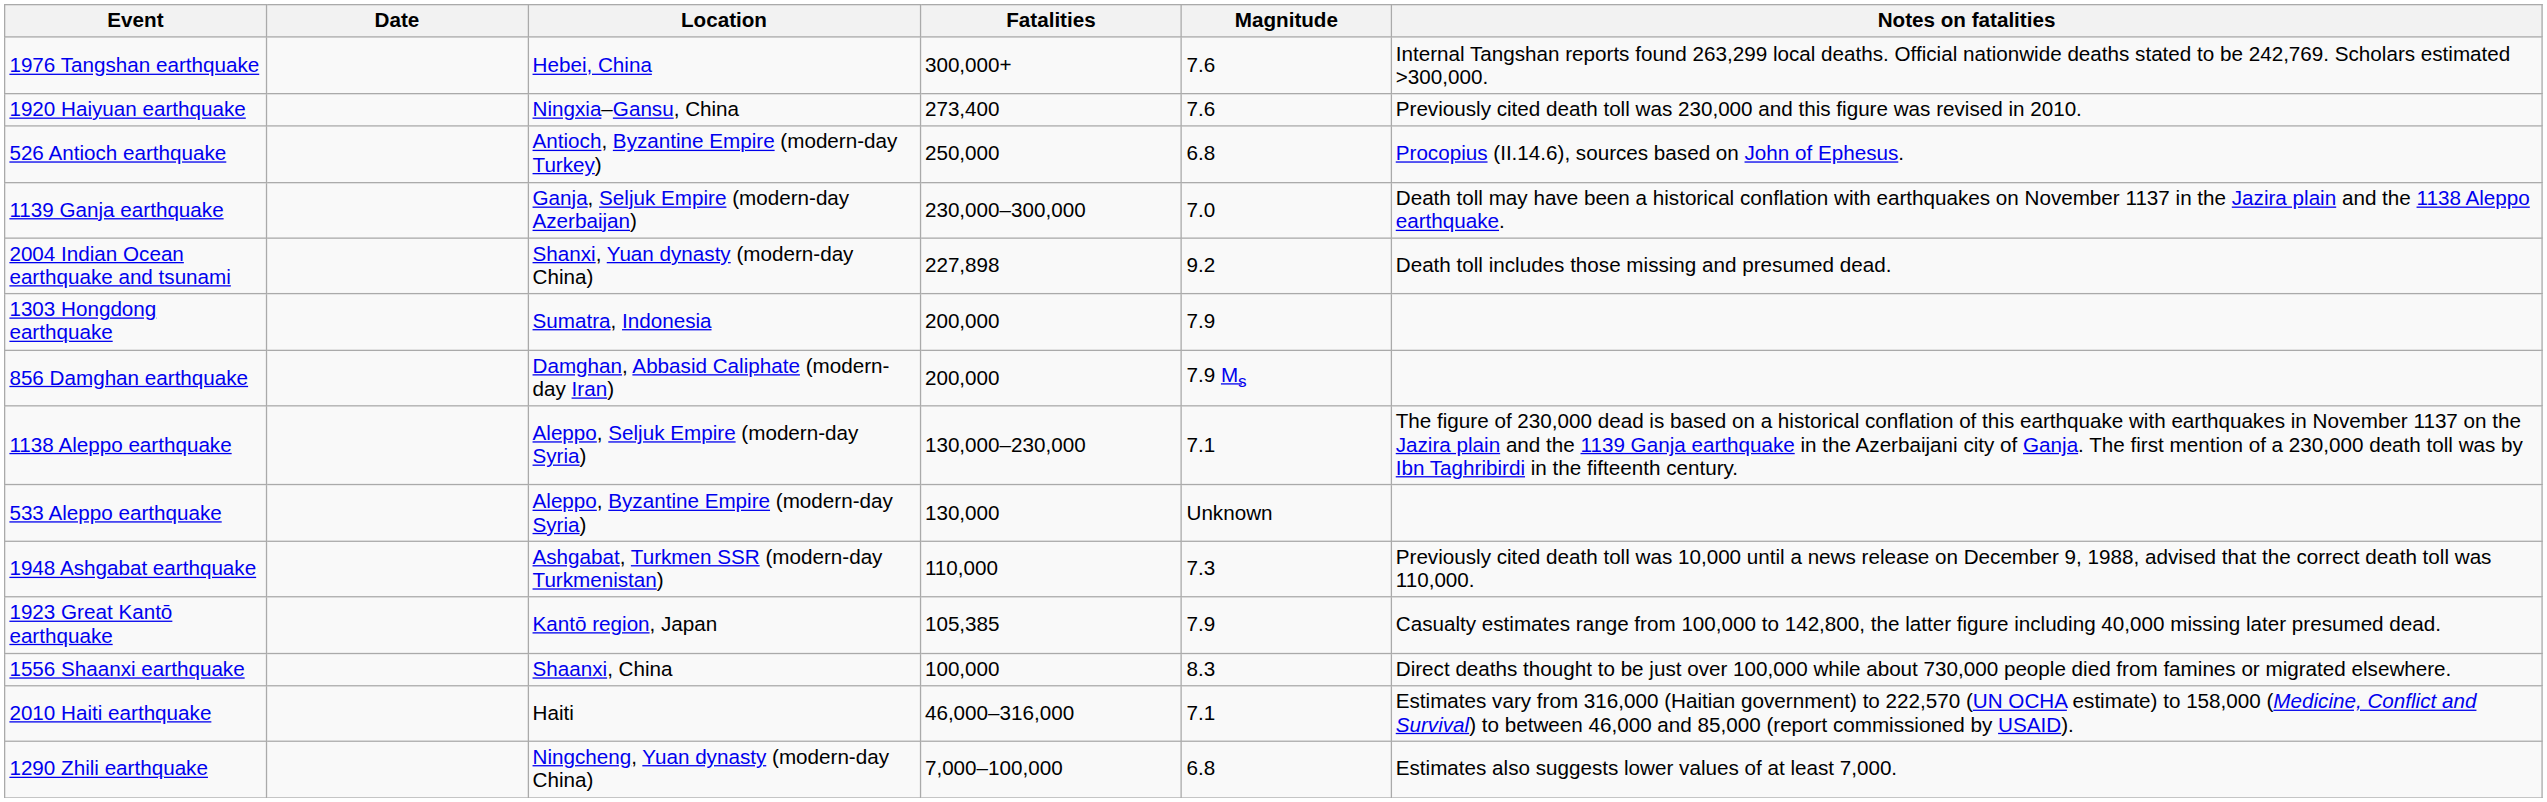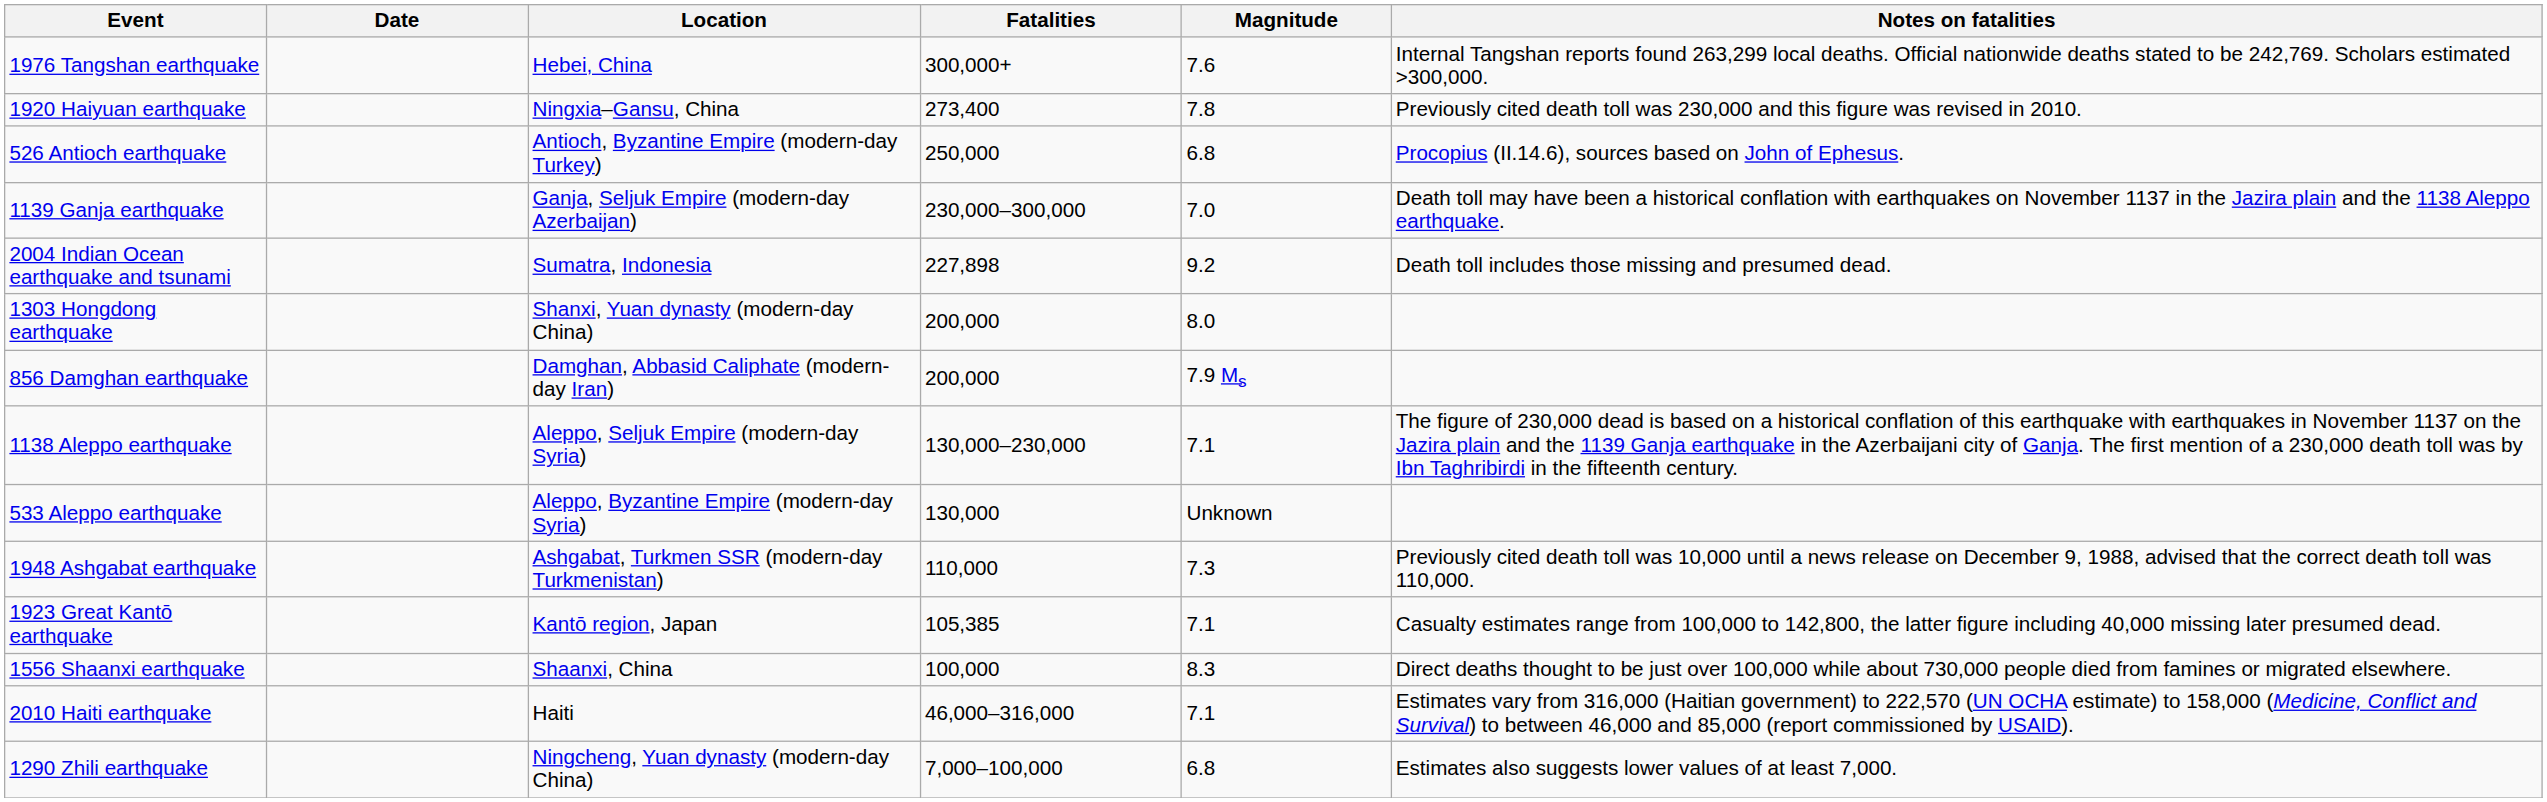1920 Haiyuan earthquake | Magnitude: 7.6 -> 7.8
2004 Indian Ocean earthquake and tsunami | Location: Shanxi, Yuan dynasty (modern-day China) -> Sumatra, Indonesia
1303 Hongdong earthquake | Location: Sumatra, Indonesia -> Shanxi, Yuan dynasty (modern-day China)
1303 Hongdong earthquake | Magnitude: 7.9 -> 8.0
1923 Great Kantō earthquake | Magnitude: 7.9 -> 7.1
